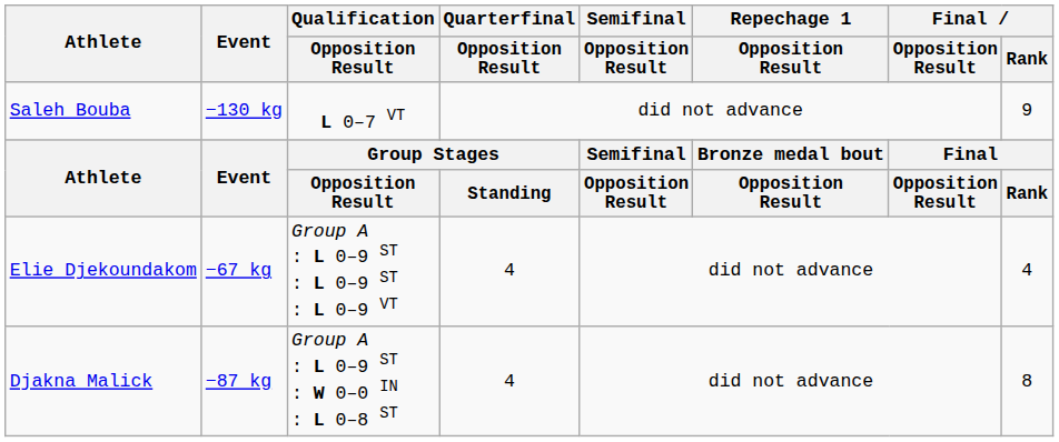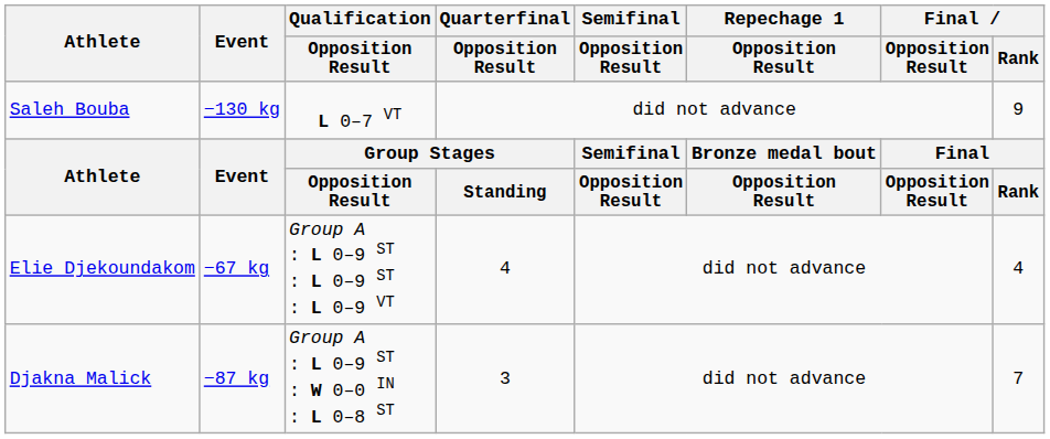Djakna Malick | Quarterfinal / Opposition Result: 4 -> 3
Djakna Malick | Final / Rank: 8 -> 7
